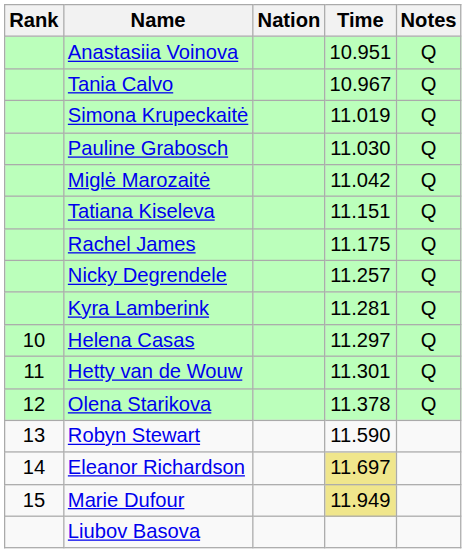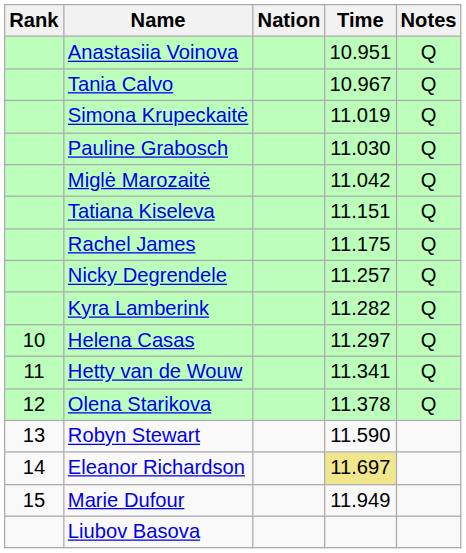Kyra Lamberink | Time: 11.281 -> 11.282
Hetty van de Wouw | Time: 11.301 -> 11.341
Marie Dufour | Time: khaki background -> no background
